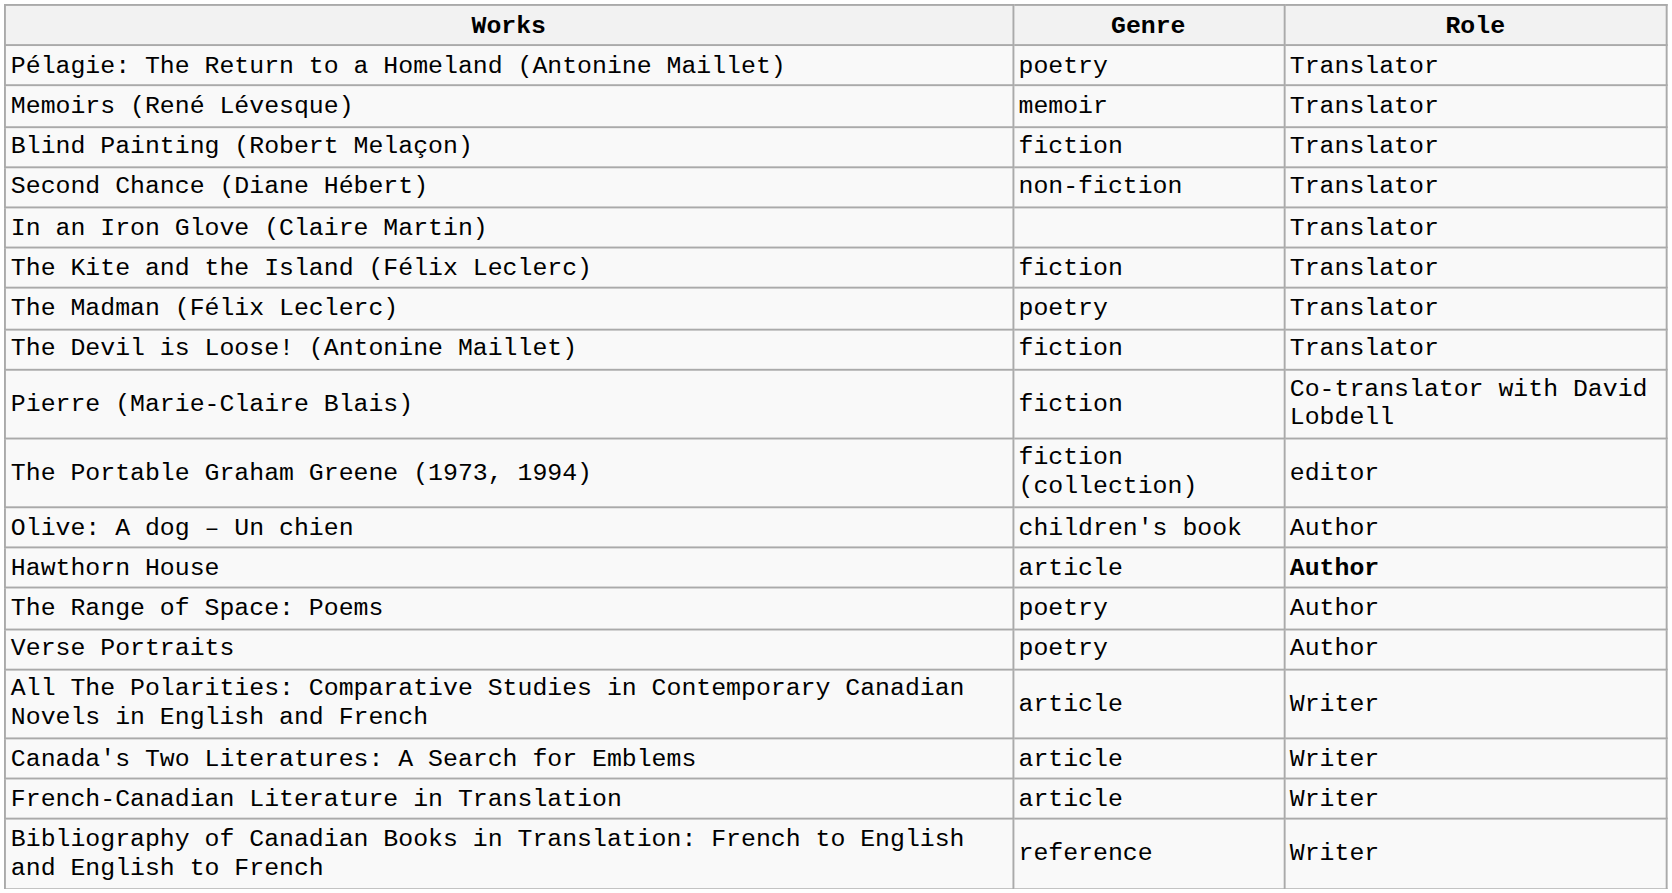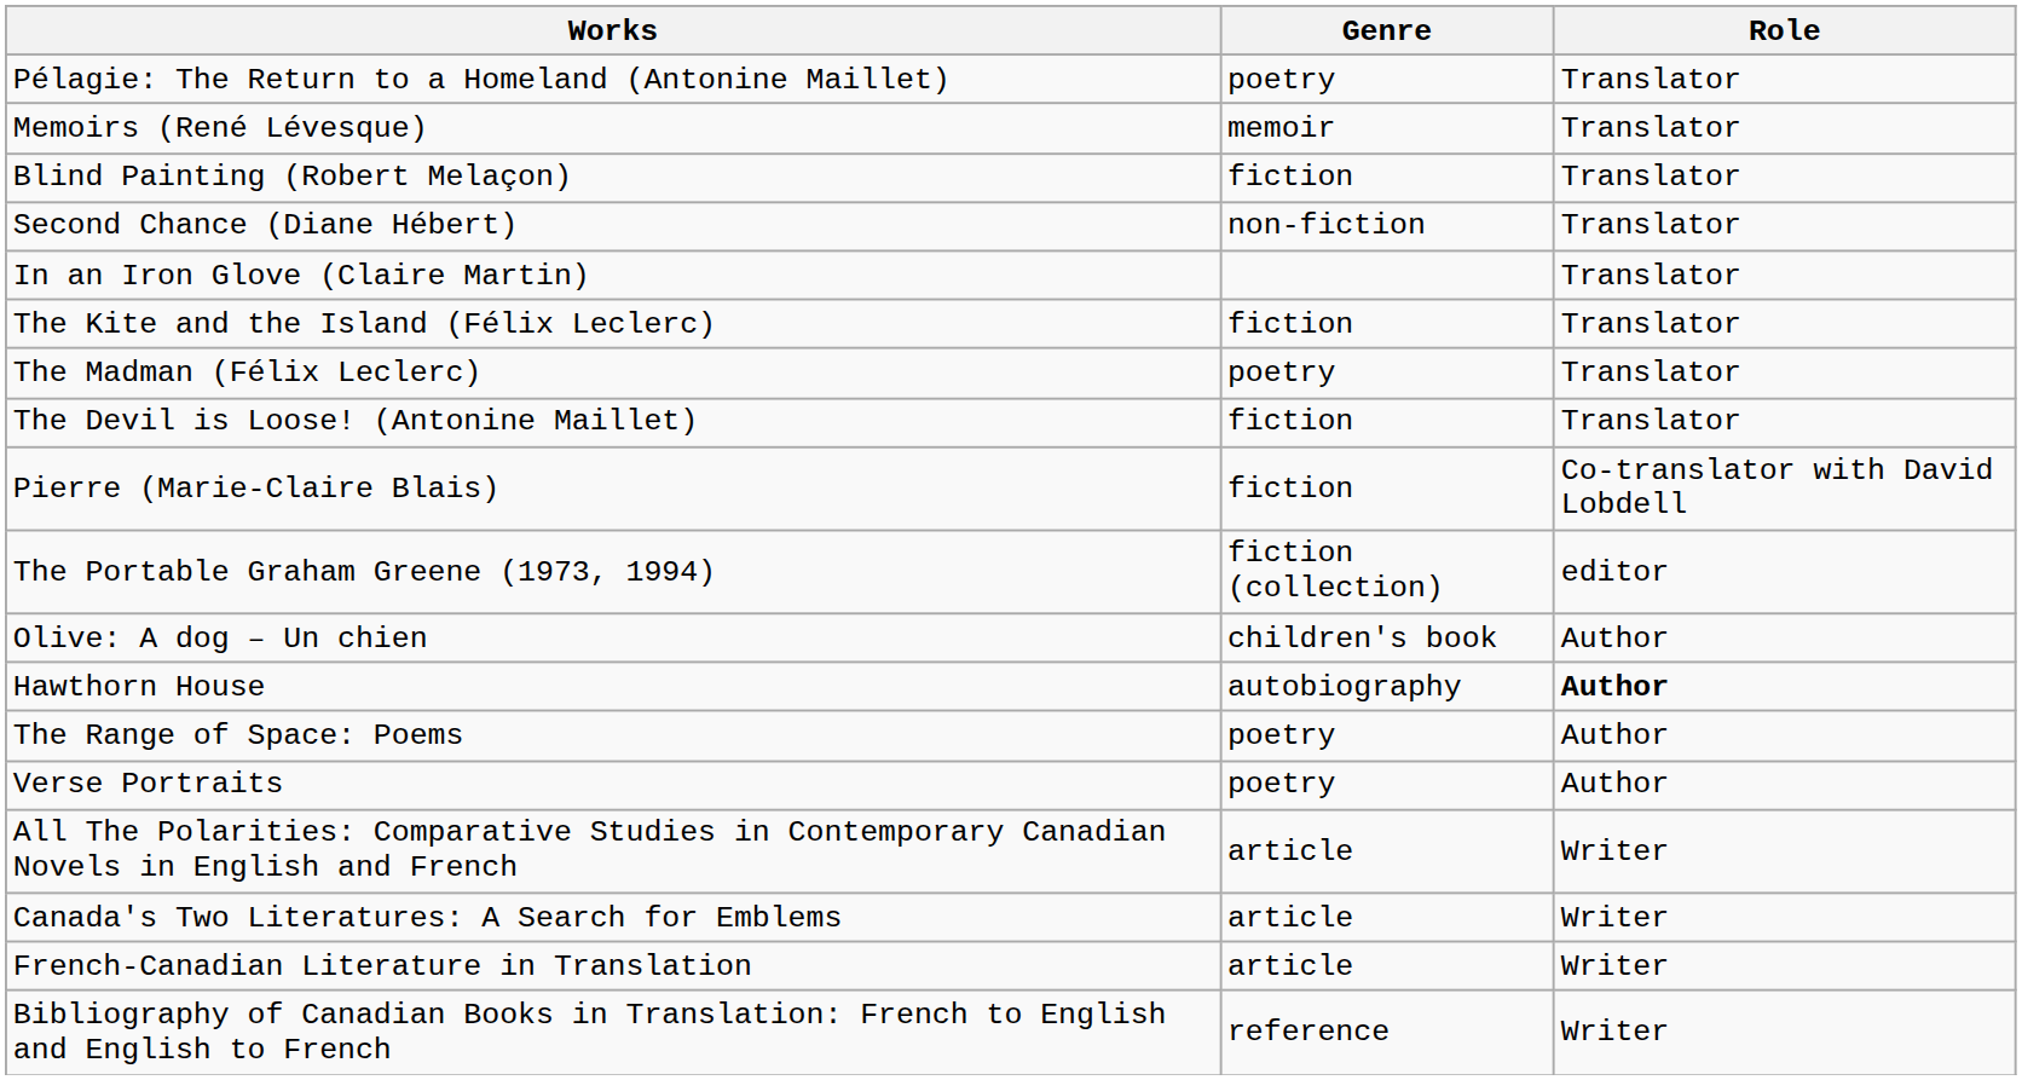Hawthorn House | Genre: article -> autobiography
